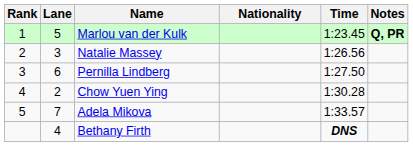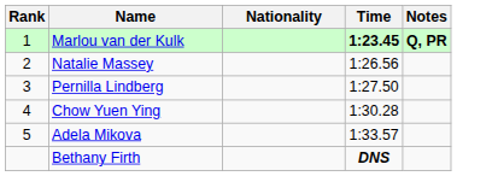- column: Lane | 5 | 3 | 6 | 2 | 7 | 4
Marlou van der Kulk | Time: normal -> bold
